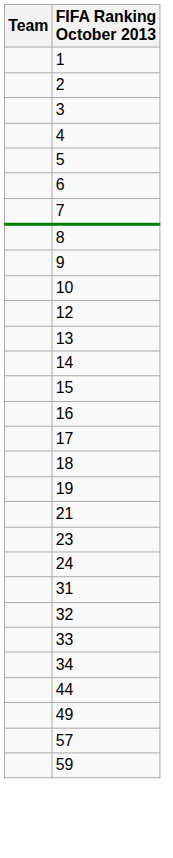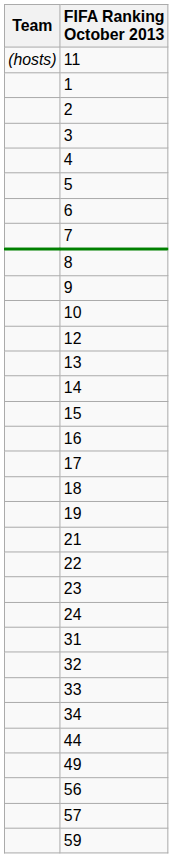+ row: (hosts) | 11
+ row: 22
+ row: 56
